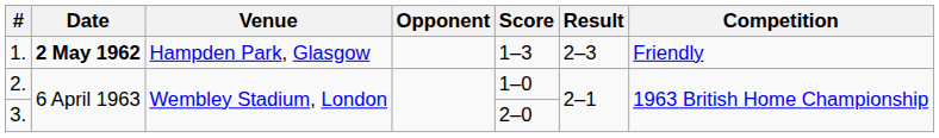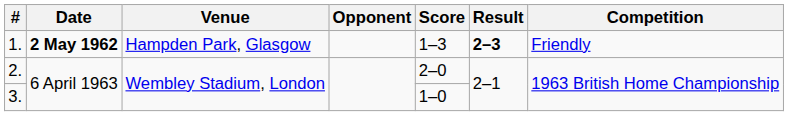1. | Result: normal -> bold
2. | Score: 1–0 -> 2–0
3. | Score: 2–0 -> 1–0
